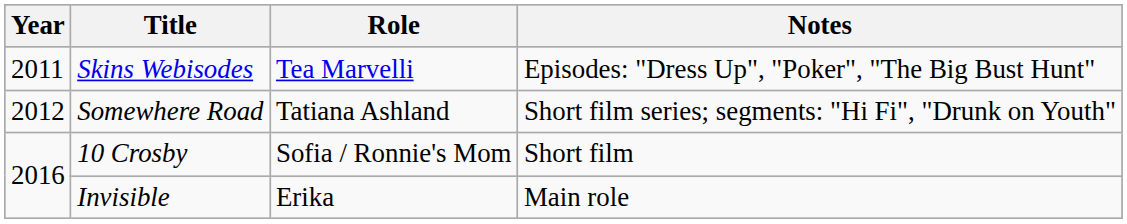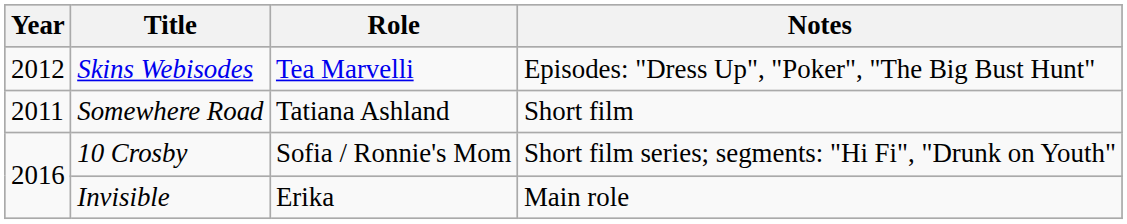Skins Webisodes | Year: 2011 -> 2012
Somewhere Road | Year: 2012 -> 2011
Somewhere Road | Notes: Short film series; segments: "Hi Fi", "Drunk on Youth" -> Short film
10 Crosby | Notes: Short film -> Short film series; segments: "Hi Fi", "Drunk on Youth"
